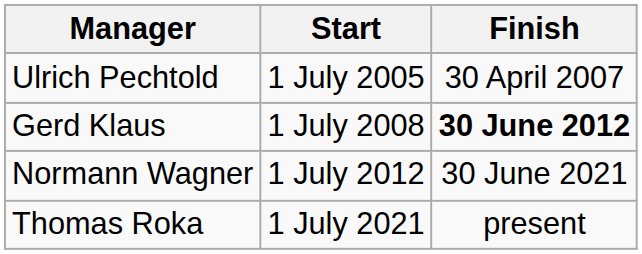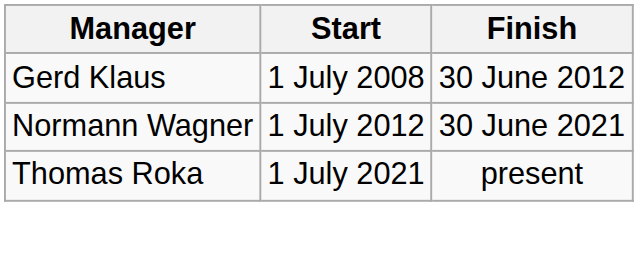- row: Ulrich Pechtold | 1 July 2005 | 30 April 2007
Gerd Klaus | Finish: bold -> normal
